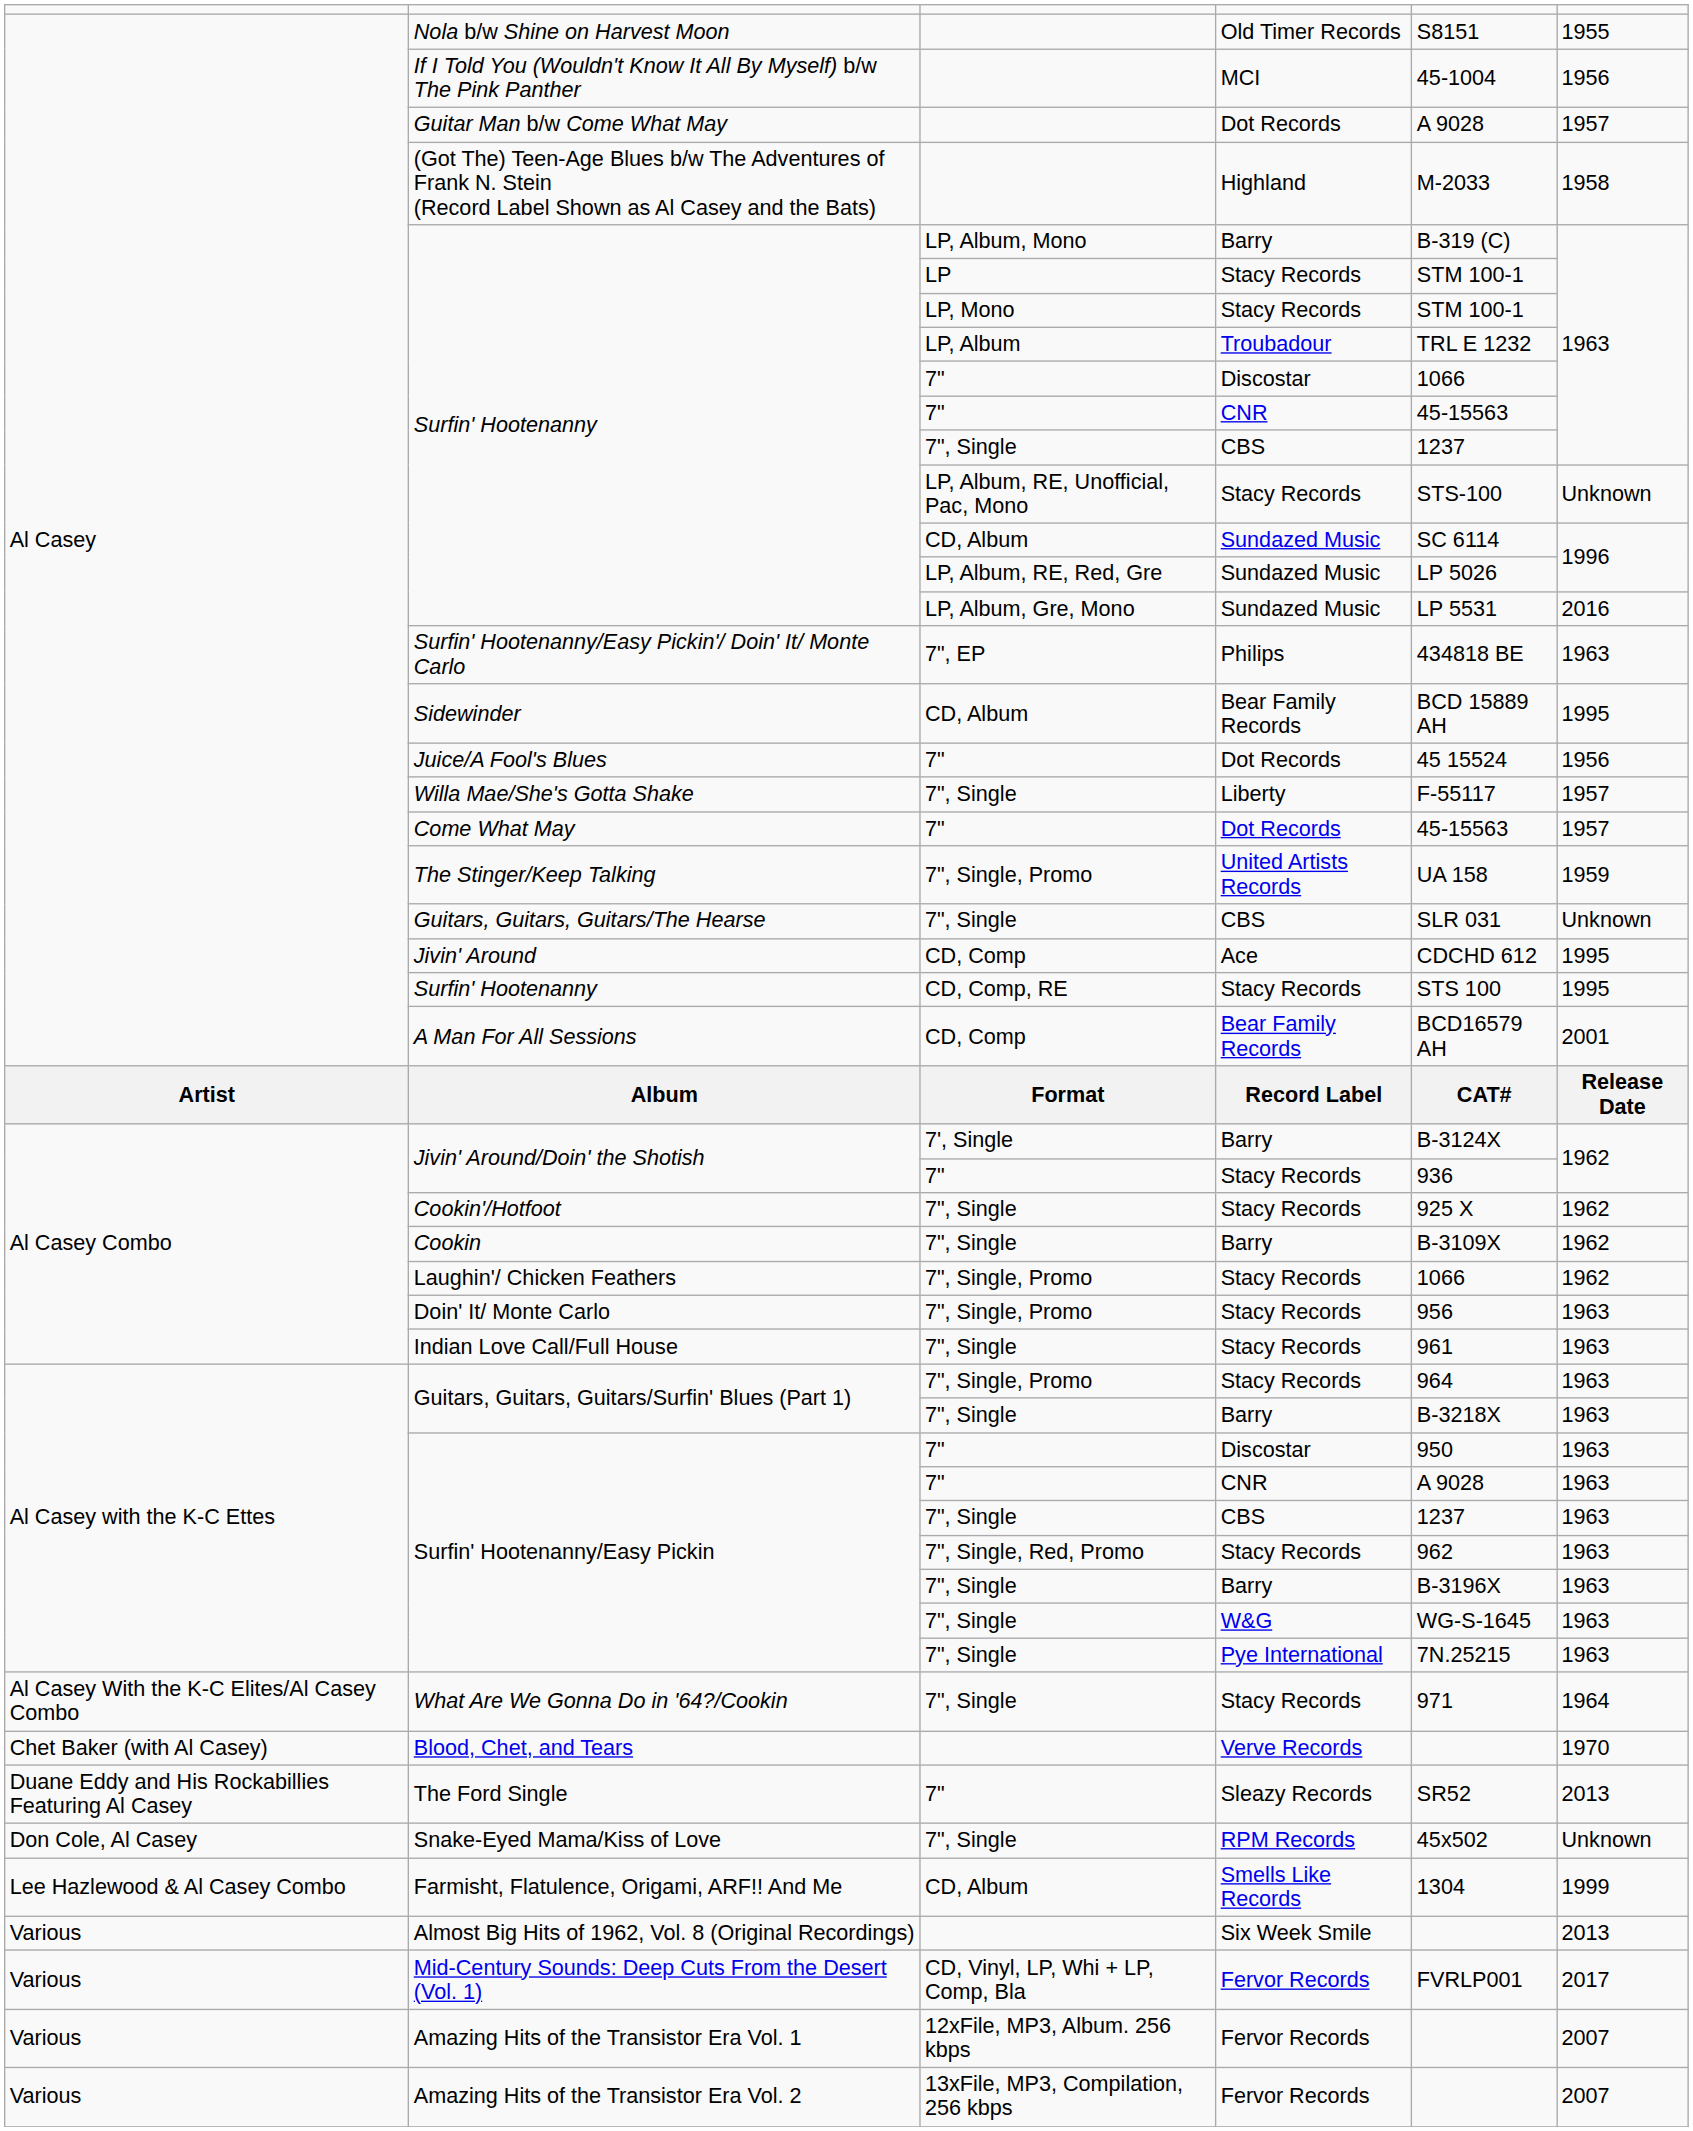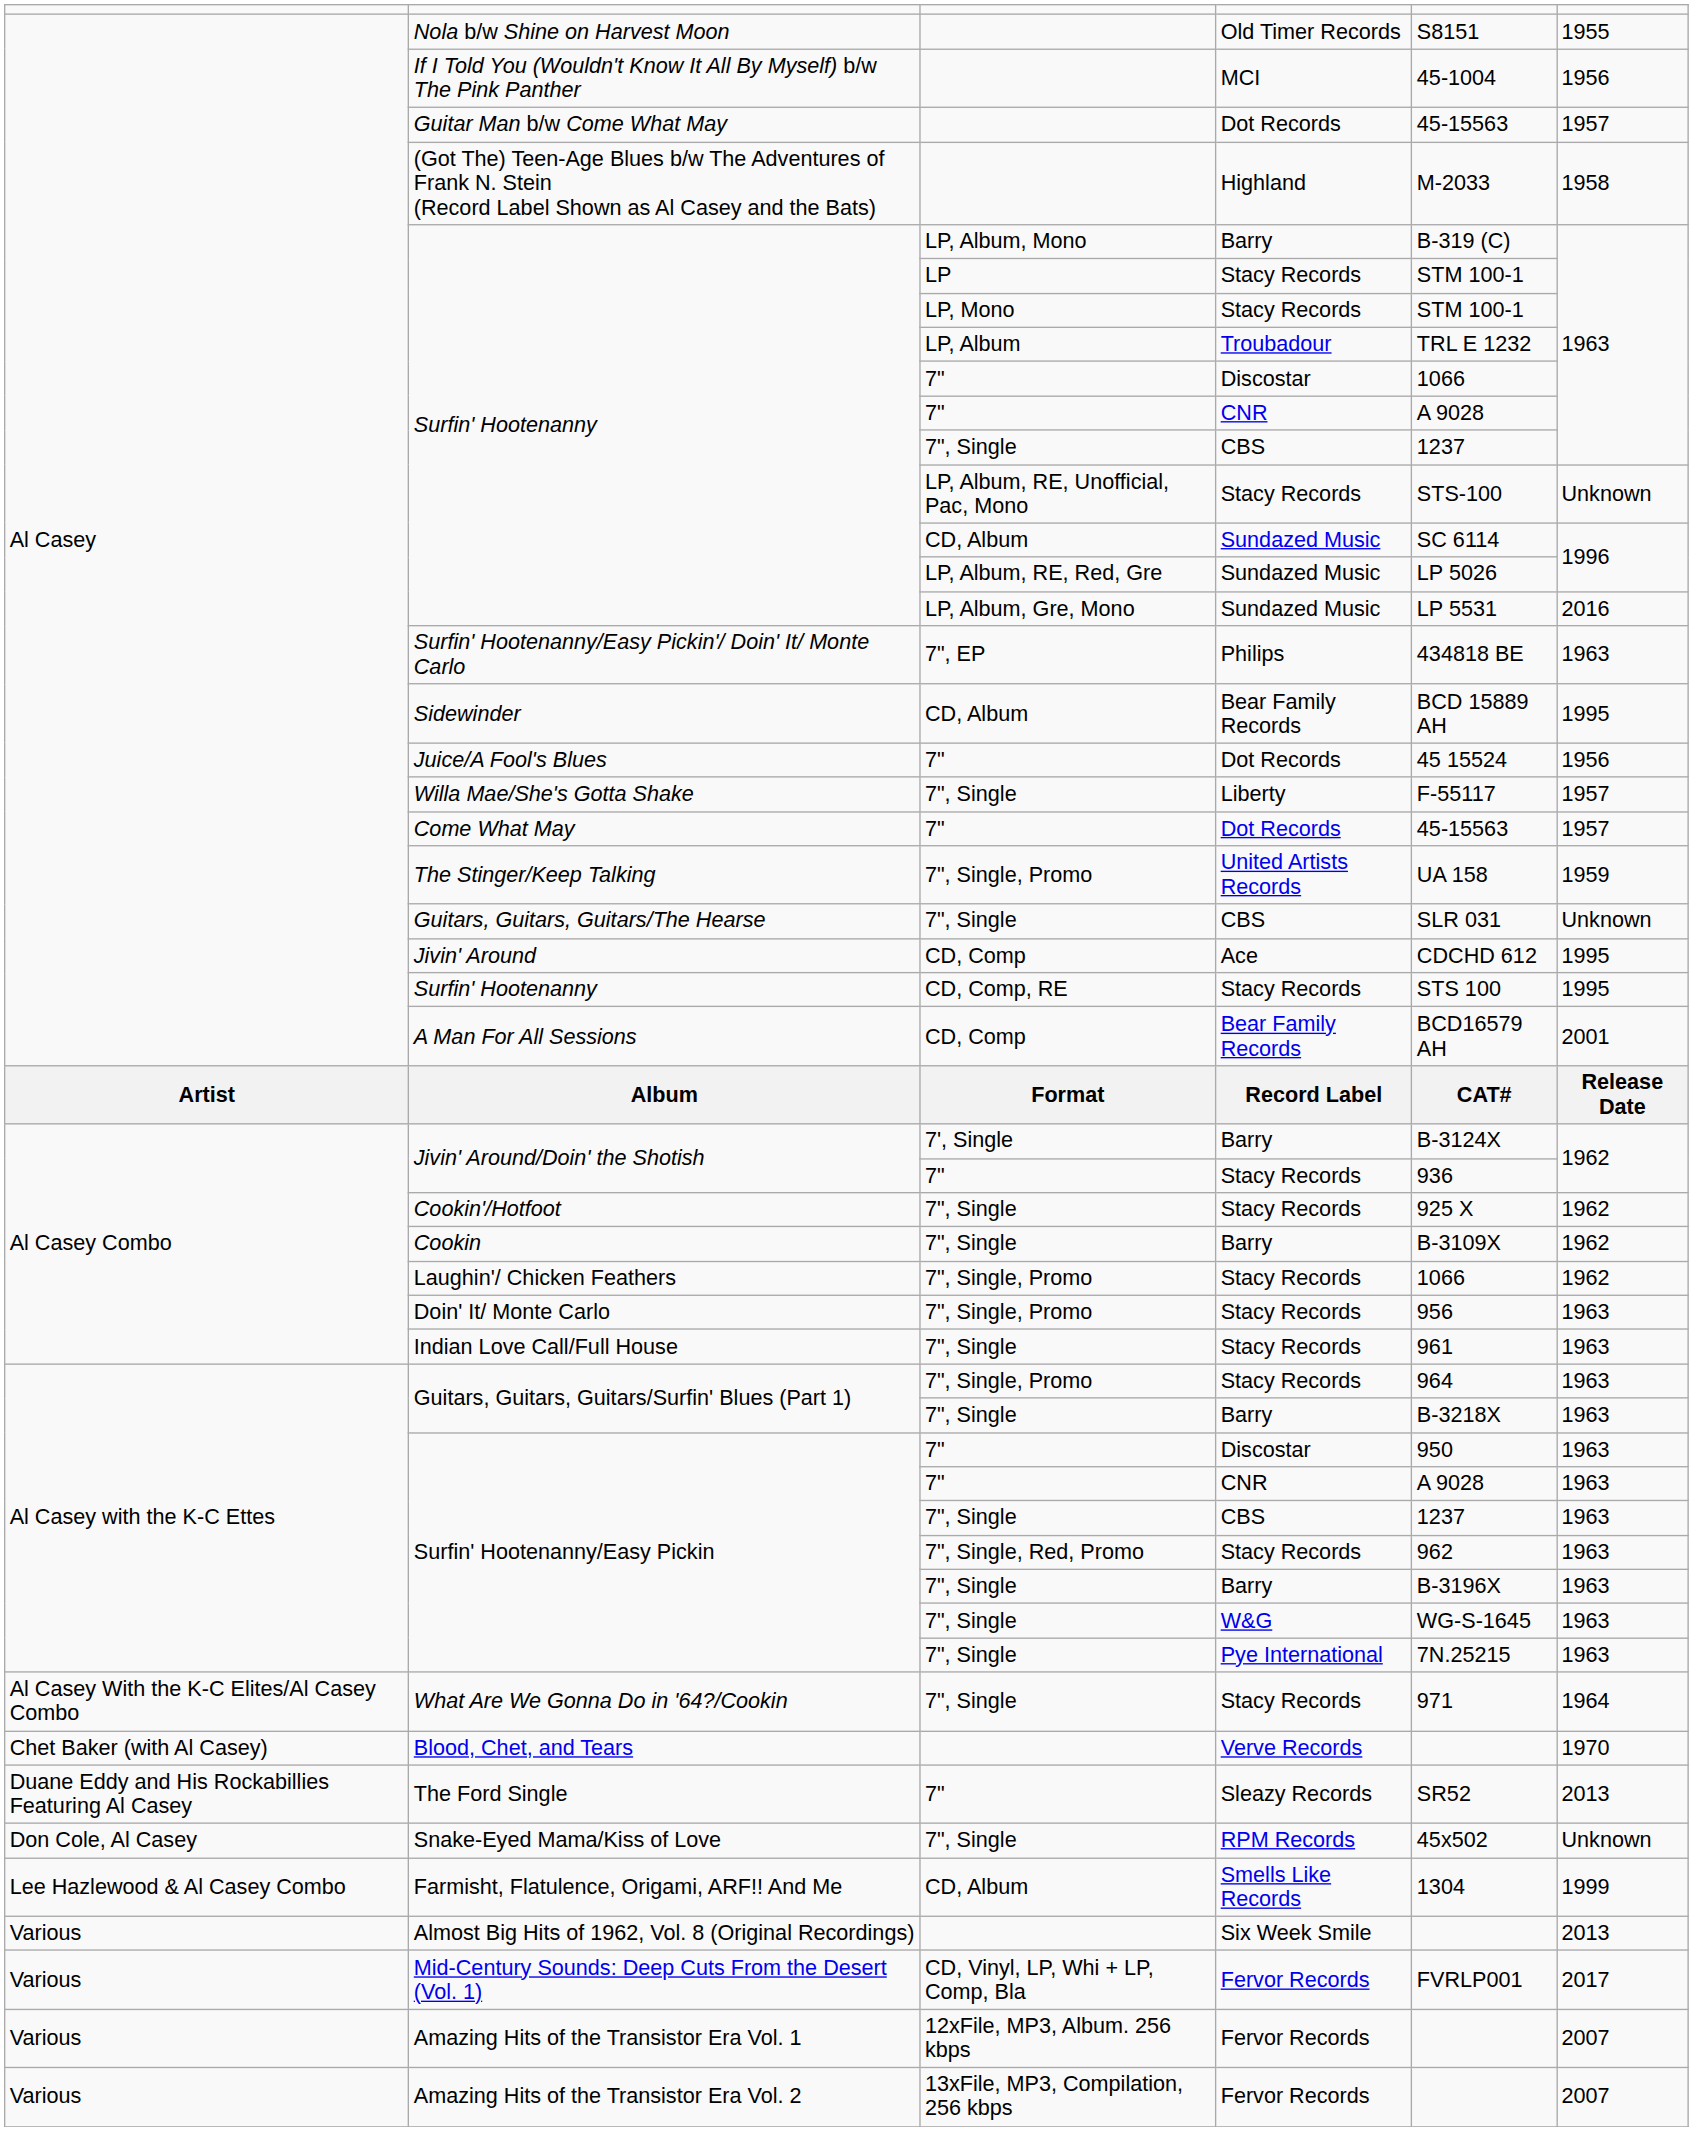Guitar Man b/w Come What May | column 5: A 9028 -> 45-15563
Surfin' Hootenanny / CNR | column 5: 45-15563 -> A 9028
